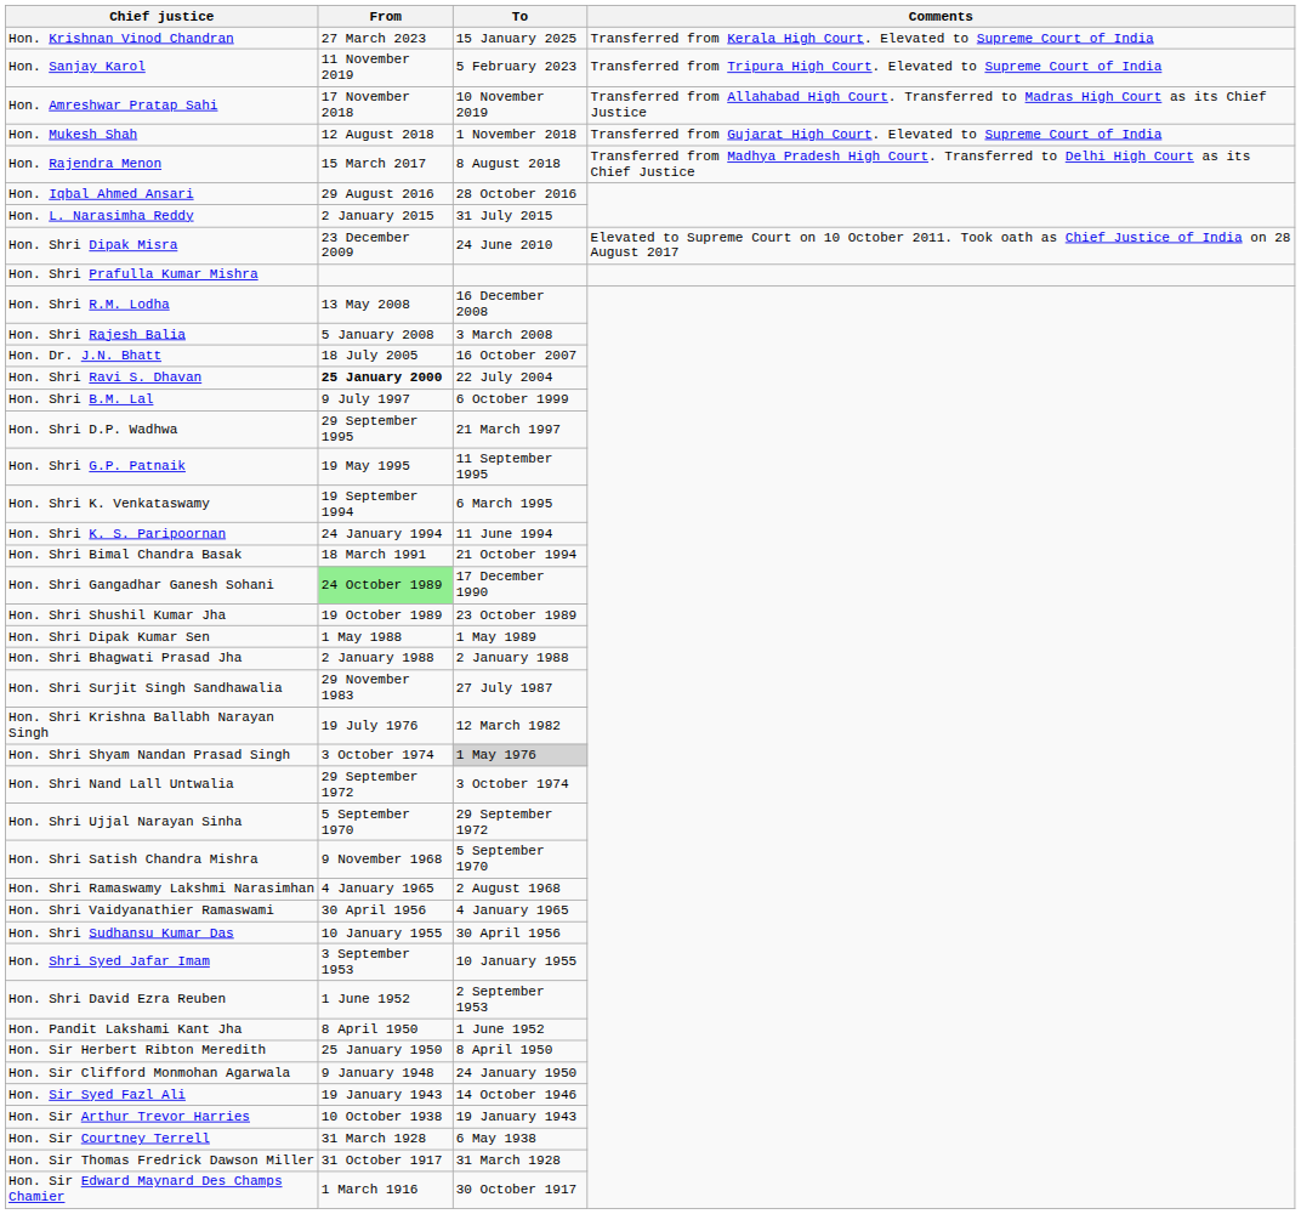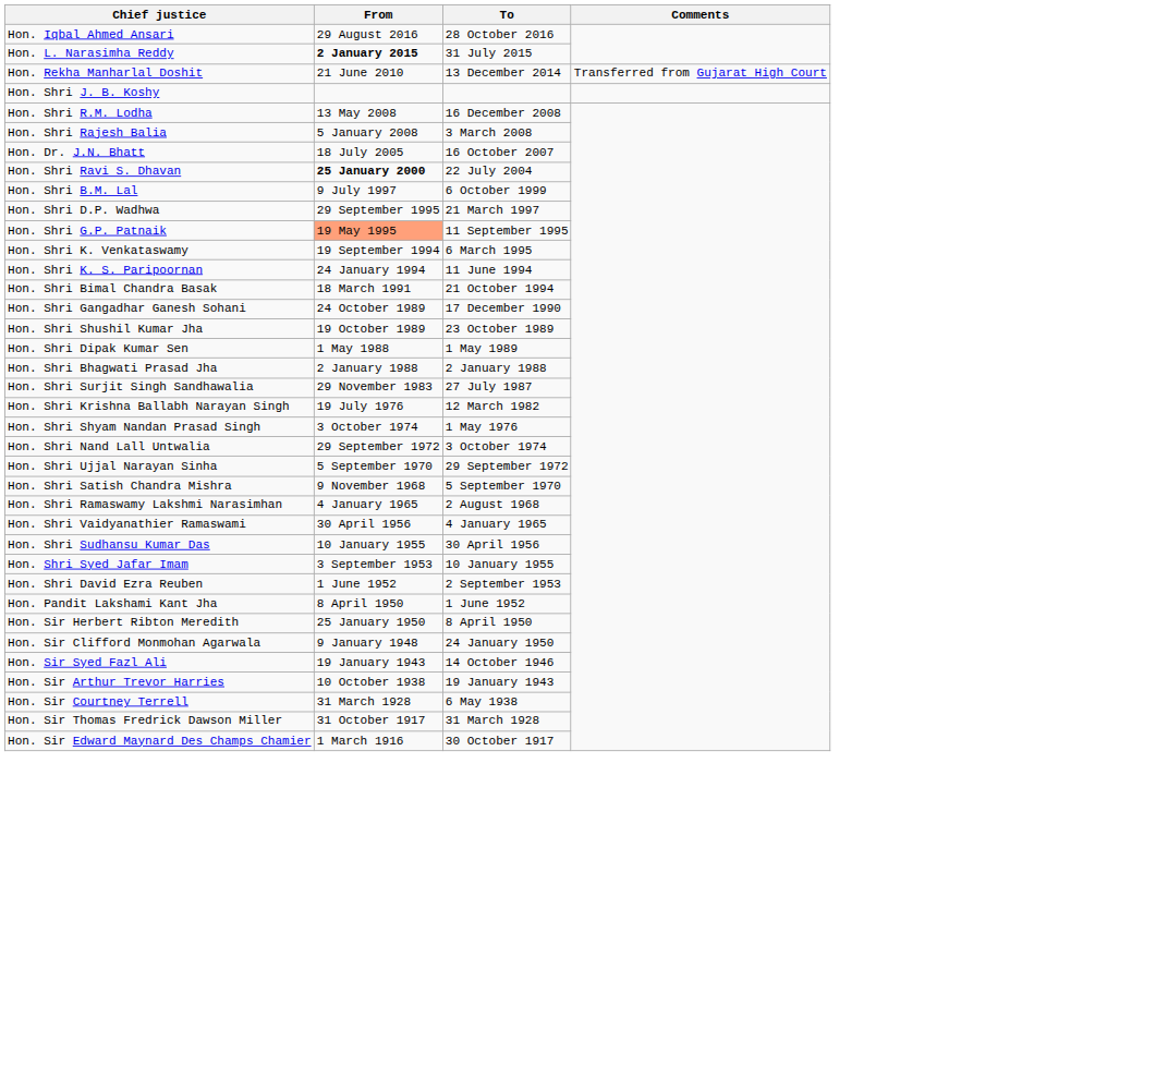- row: Hon. Krishnan Vinod Chandran | 27 March 2023 | 15 January 2025 | Transferred from Kerala High Court. Elevated to Supreme Court of India
- row: Hon. Sanjay Karol | 11 November 2019 | 5 February 2023 | Transferred from Tripura High Court. Elevated to Supreme Court of India
- row: Hon. Amreshwar Pratap Sahi | 17 November 2018 | 10 November 2019 | Transferred from Allahabad High Court. Transferred to Madras High Court as its Chief Justice
- row: Hon. Mukesh Shah | 12 August 2018 | 1 November 2018 | Transferred from Gujarat High Court. Elevated to Supreme Court of India
- row: Hon. Rajendra Menon | 15 March 2017 | 8 August 2018 | Transferred from Madhya Pradesh High Court. Transferred to Delhi High Court as its Chief Justice
Hon. L. Narasimha Reddy | From: normal -> bold
+ row: Hon. Rekha Manharlal Doshit | 21 June 2010 | 13 December 2014 | Transferred from Gujarat High Court
- row: Hon. Shri Dipak Misra | 23 December 2009 | 24 June 2010 | Elevated to Supreme Court on 10 October 2011. Took oath as Chief Justice of India on 28 August 2017
- row: Hon. Shri Prafulla Kumar Mishra
+ row: Hon. Shri J. B. Koshy
Hon. Shri G.P. Patnaik | From: no background -> lightsalmon background
Hon. Shri Gangadhar Ganesh Sohani | From: lightgreen background -> no background
Hon. Shri Shyam Nandan Prasad Singh | To: lightgrey background -> no background
